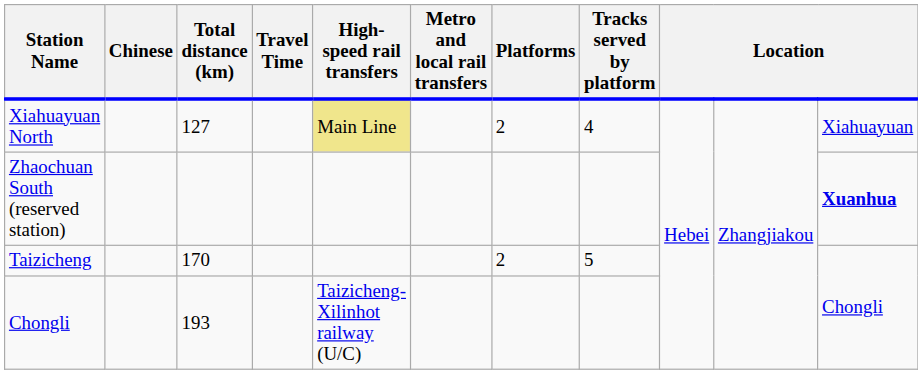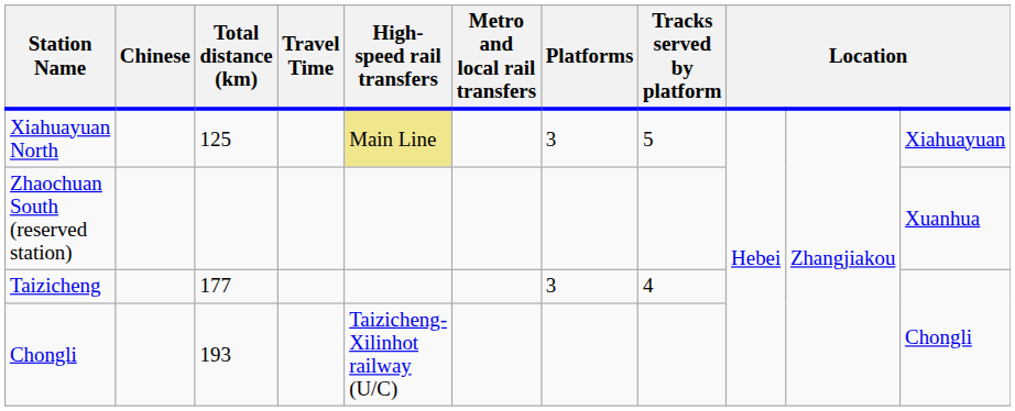Xiahuayuan North | Total distance (km): 127 -> 125
Xiahuayuan North | Platforms: 2 -> 3
Xiahuayuan North | Tracks served by platform: 4 -> 5
Zhaochuan South (reserved station) | column 11: bold -> normal
Taizicheng | Total distance (km): 170 -> 177
Taizicheng | Platforms: 2 -> 3
Taizicheng | Tracks served by platform: 5 -> 4
